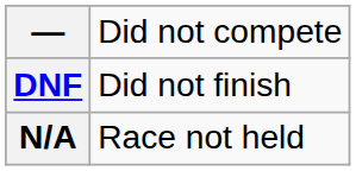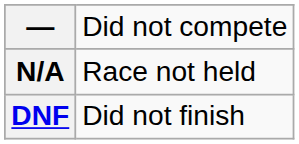rows swapped: DNF <-> N/A
